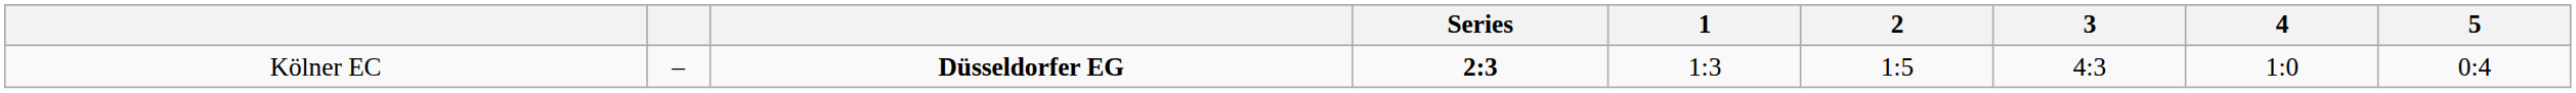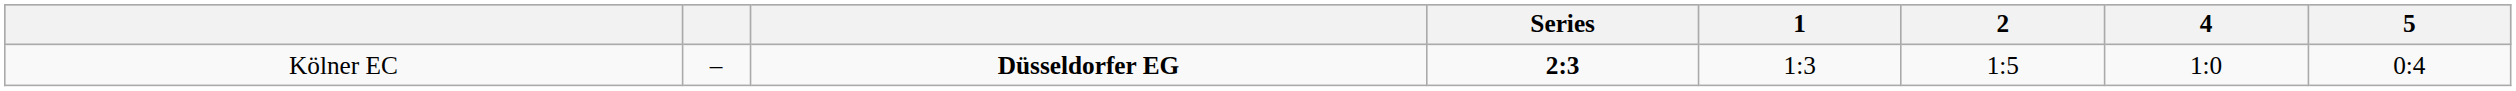- column: 3 | 4:3
